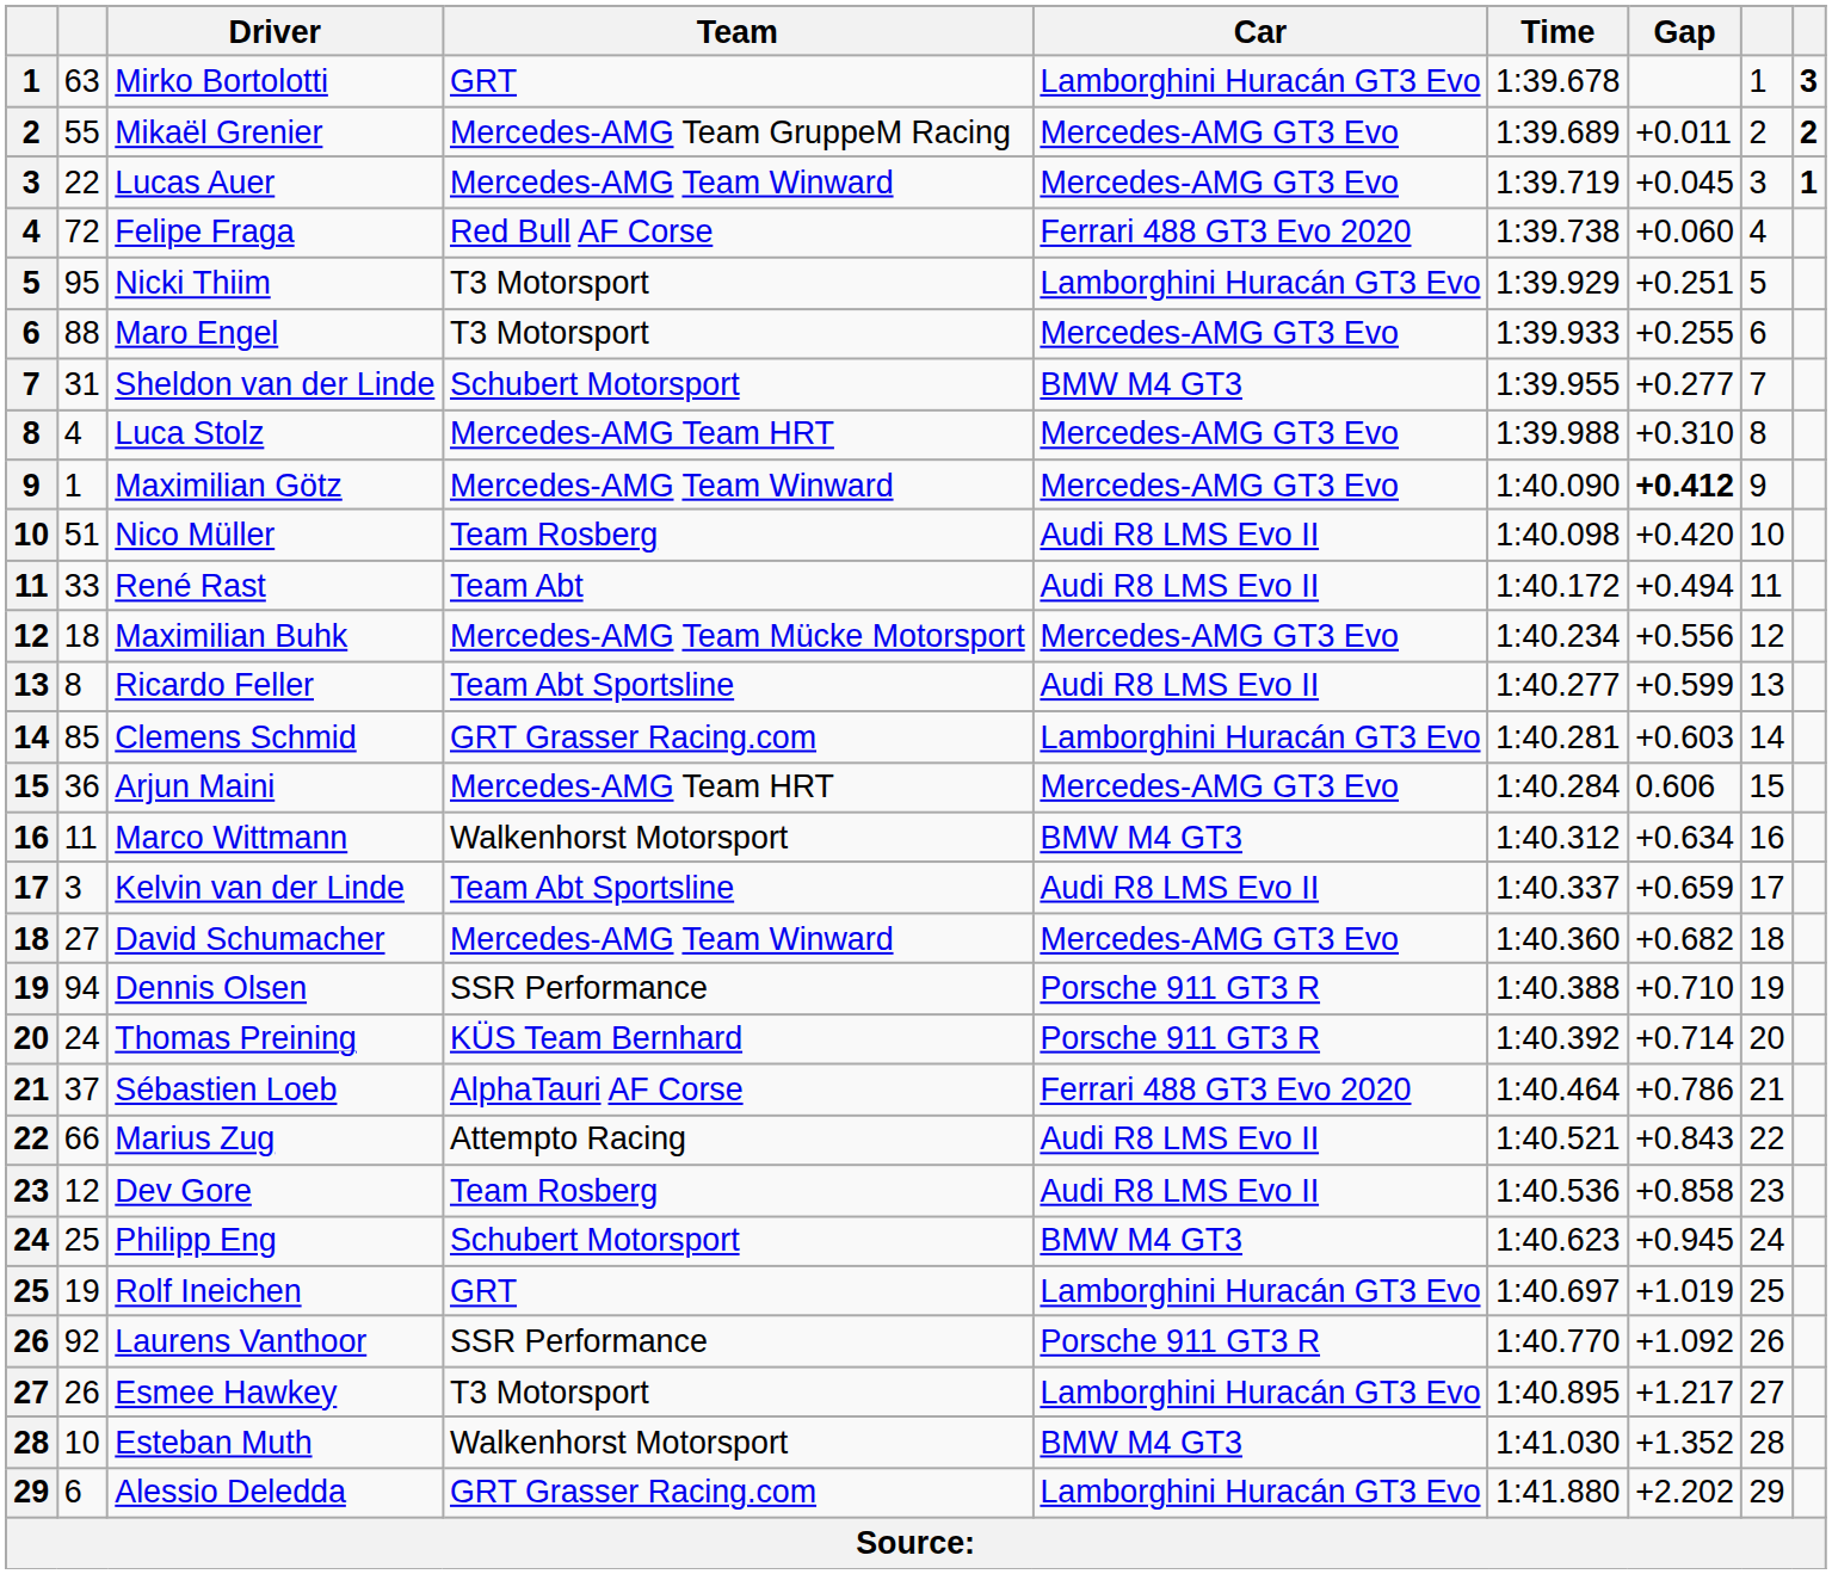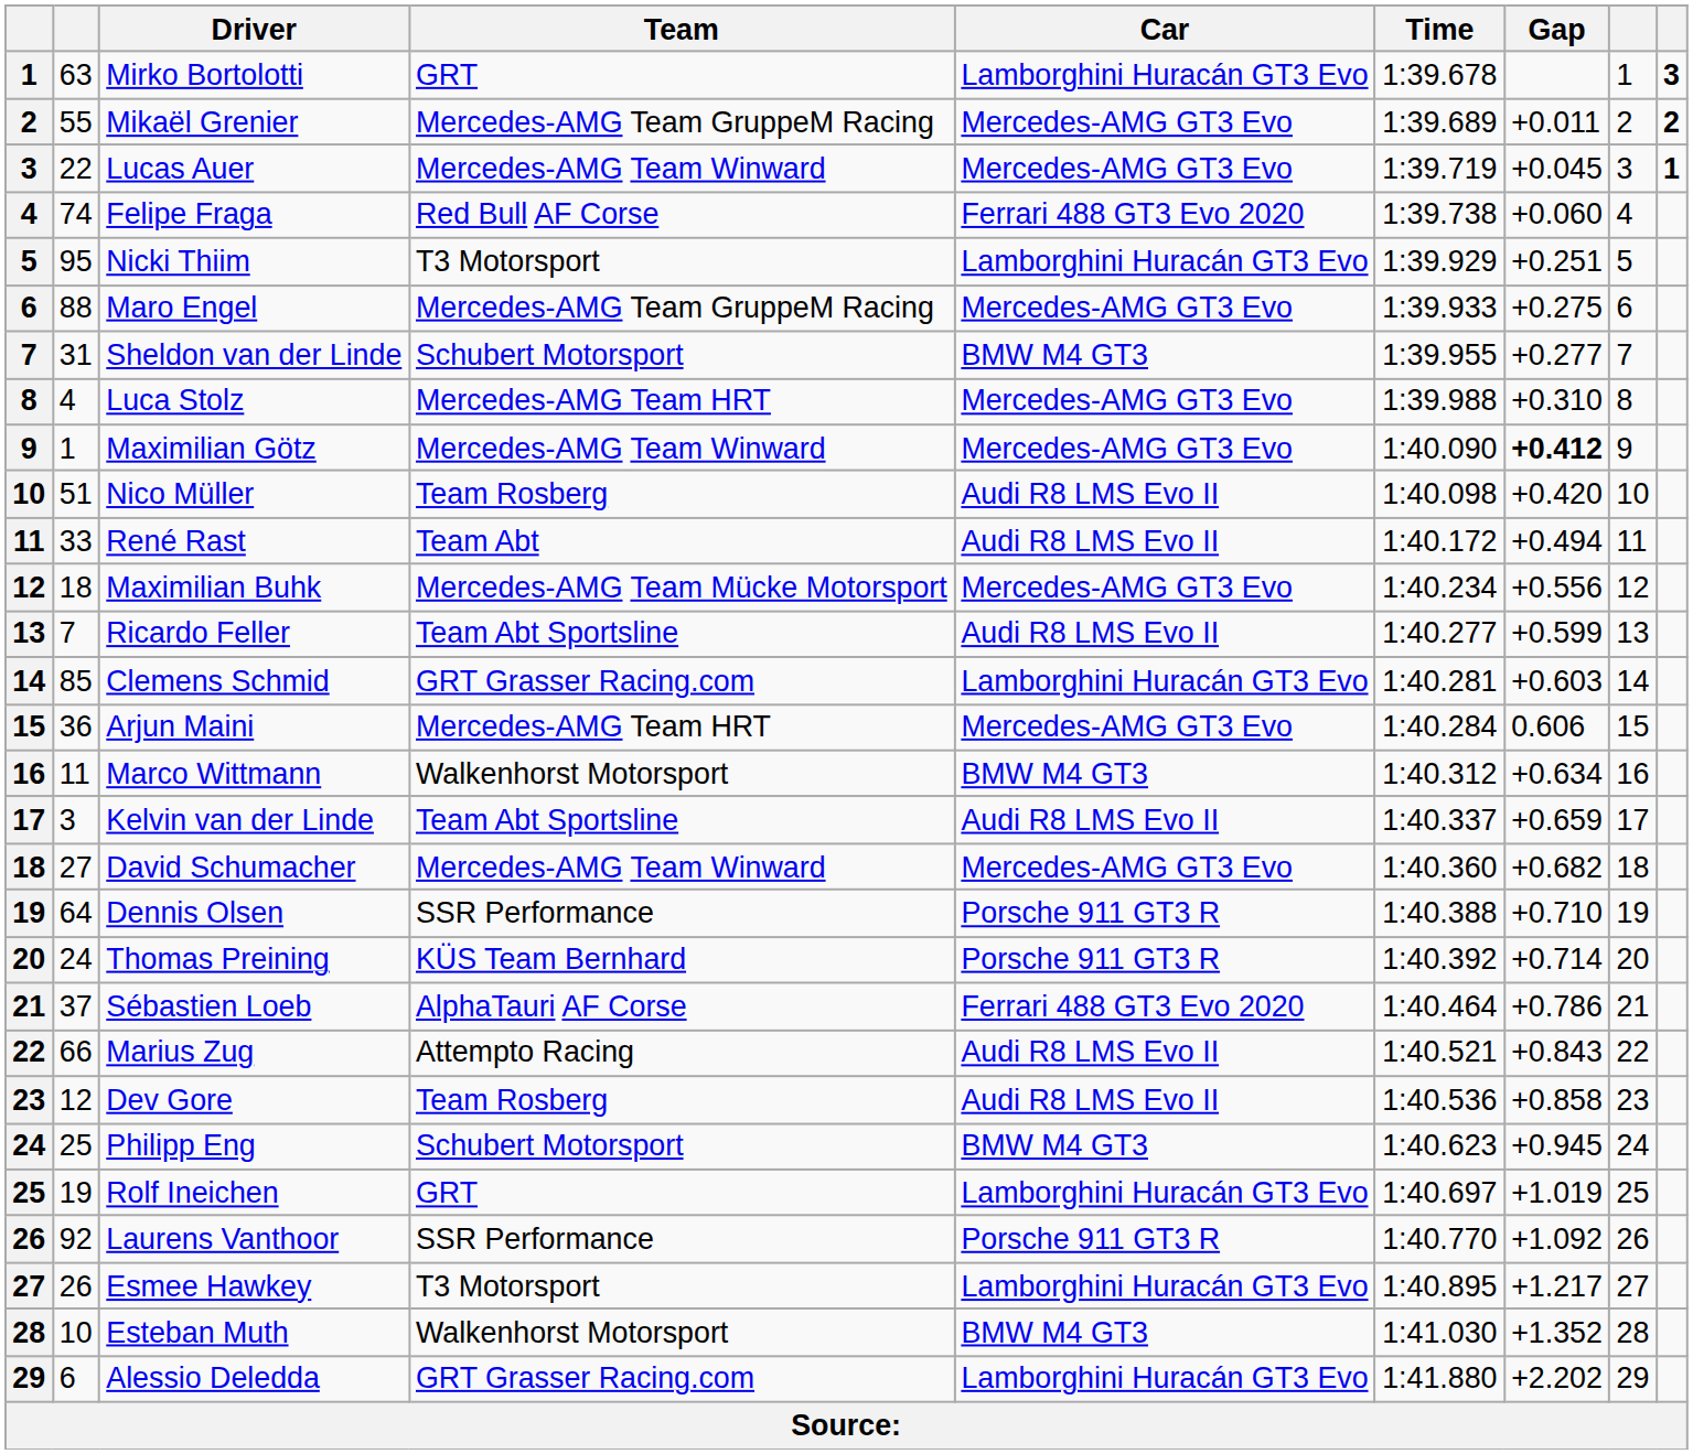Felipe Fraga | column 2: 72 -> 74
Maro Engel | Team: T3 Motorsport -> Mercedes-AMG Team GruppeM Racing
Maro Engel | Gap: +0.255 -> +0.275
Ricardo Feller | column 2: 8 -> 7
Dennis Olsen | column 2: 94 -> 64
